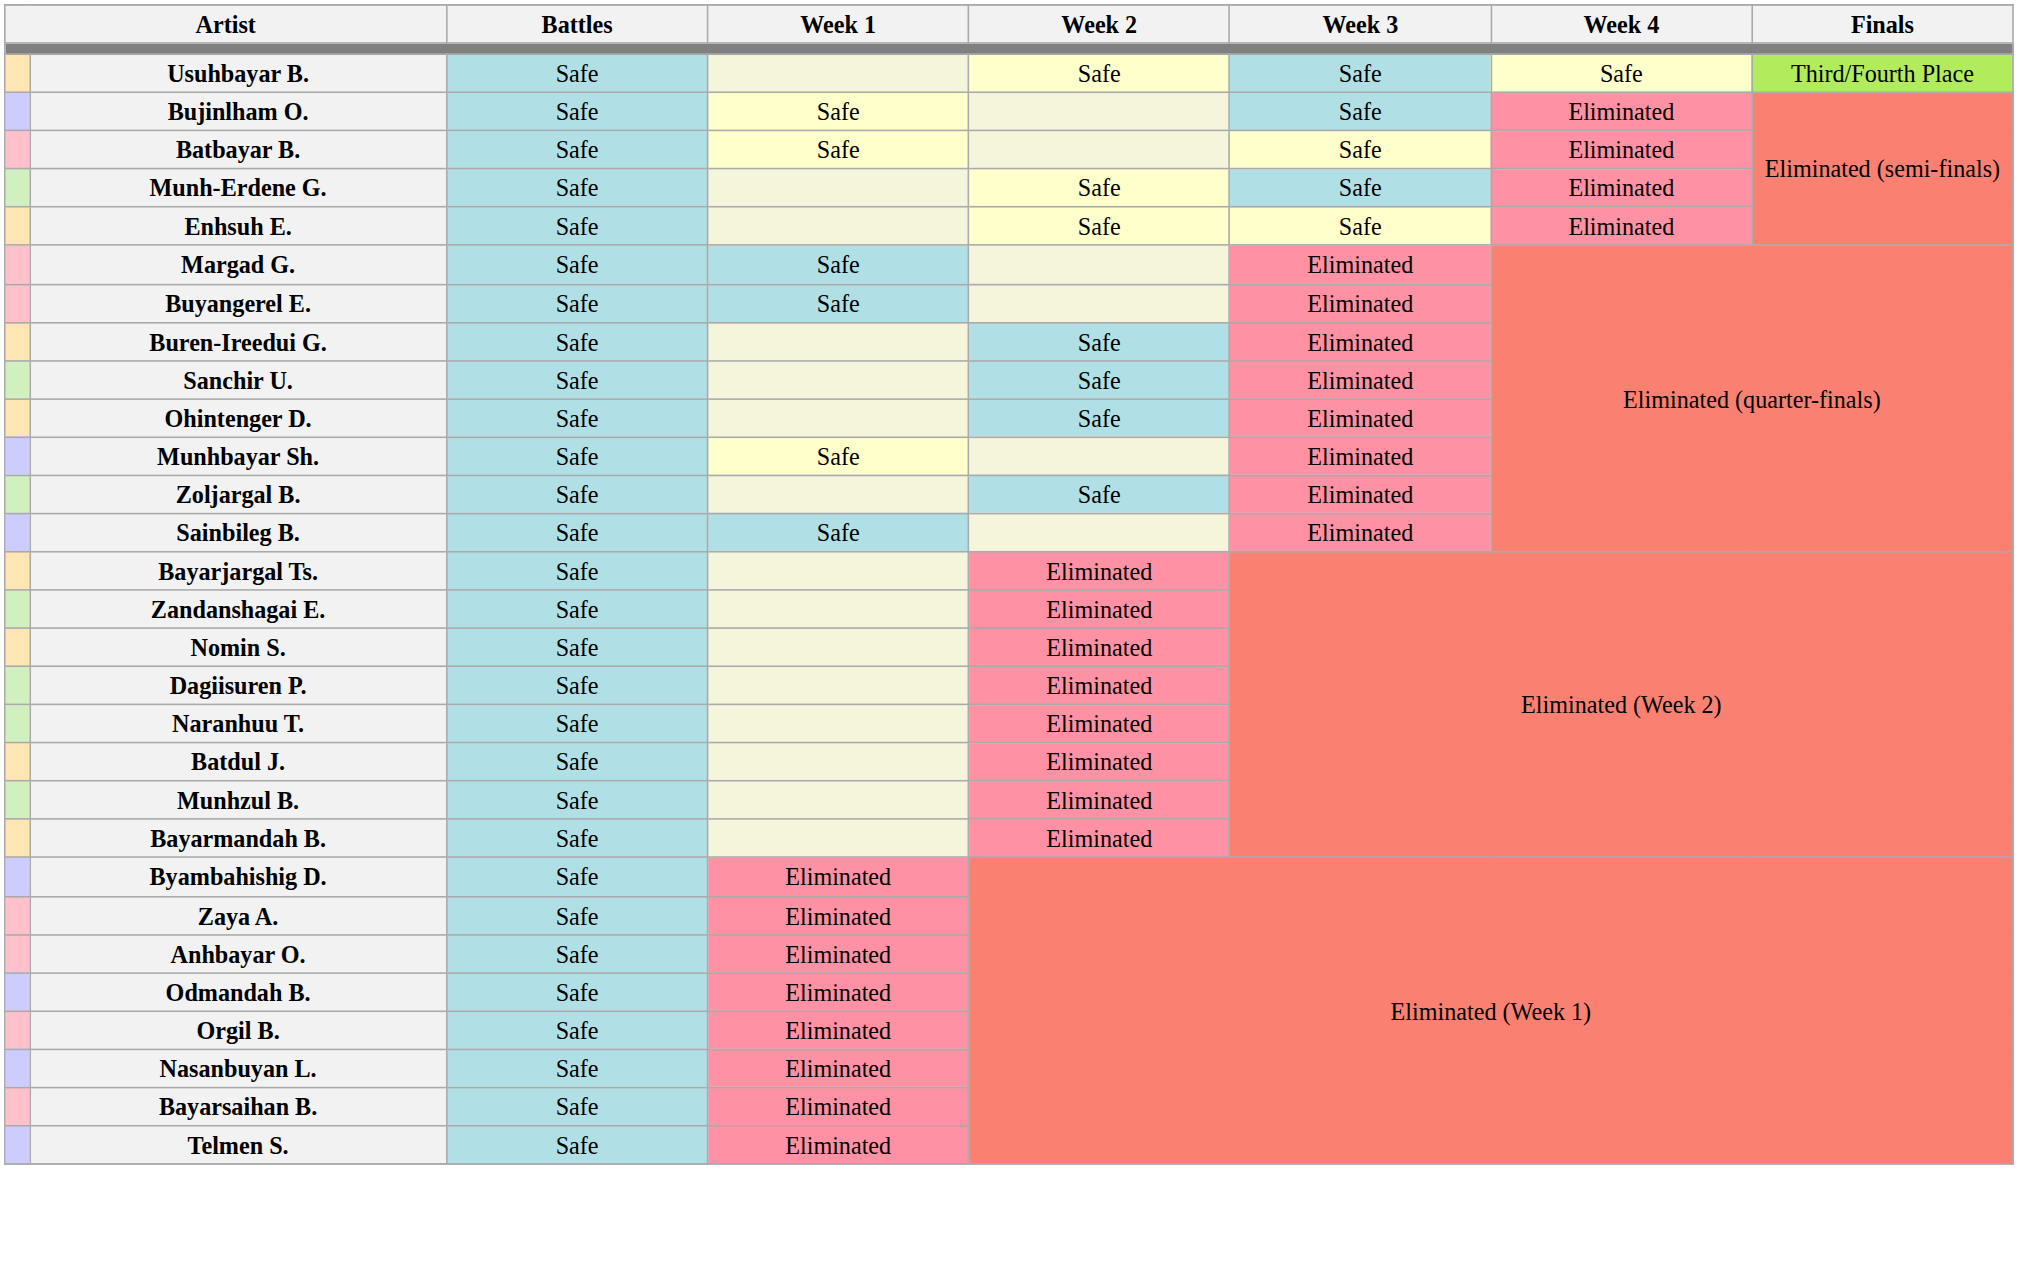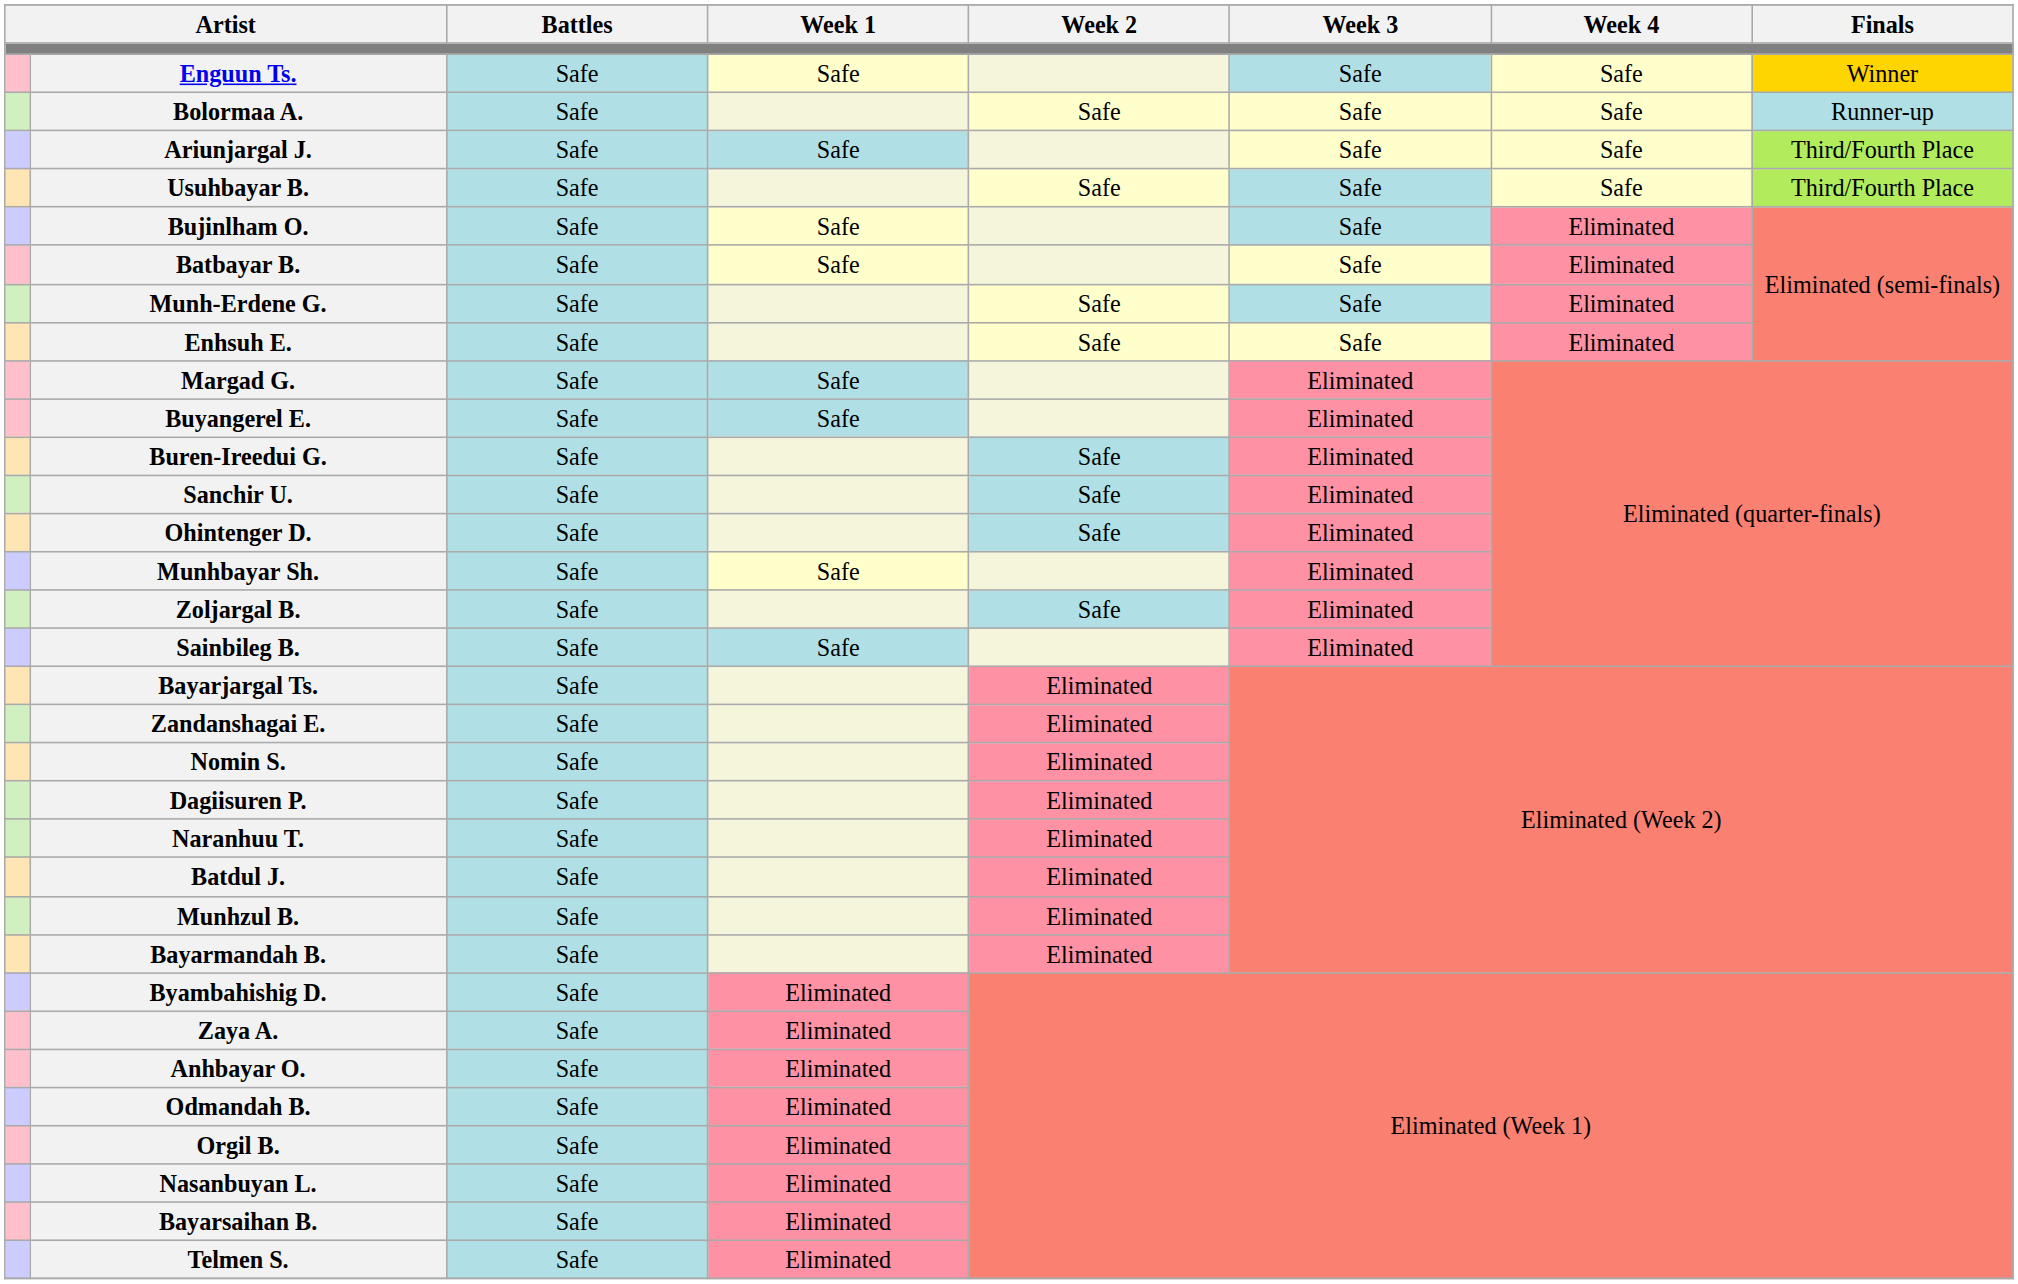+ row: Enguun Ts. | Safe | Safe | Safe | Safe | Winner
+ row: Bolormaa A. | Safe | Safe | Safe | Safe | Runner-up
+ row: Ariunjargal J. | Safe | Safe | Safe | Safe | Third/Fourth Place
